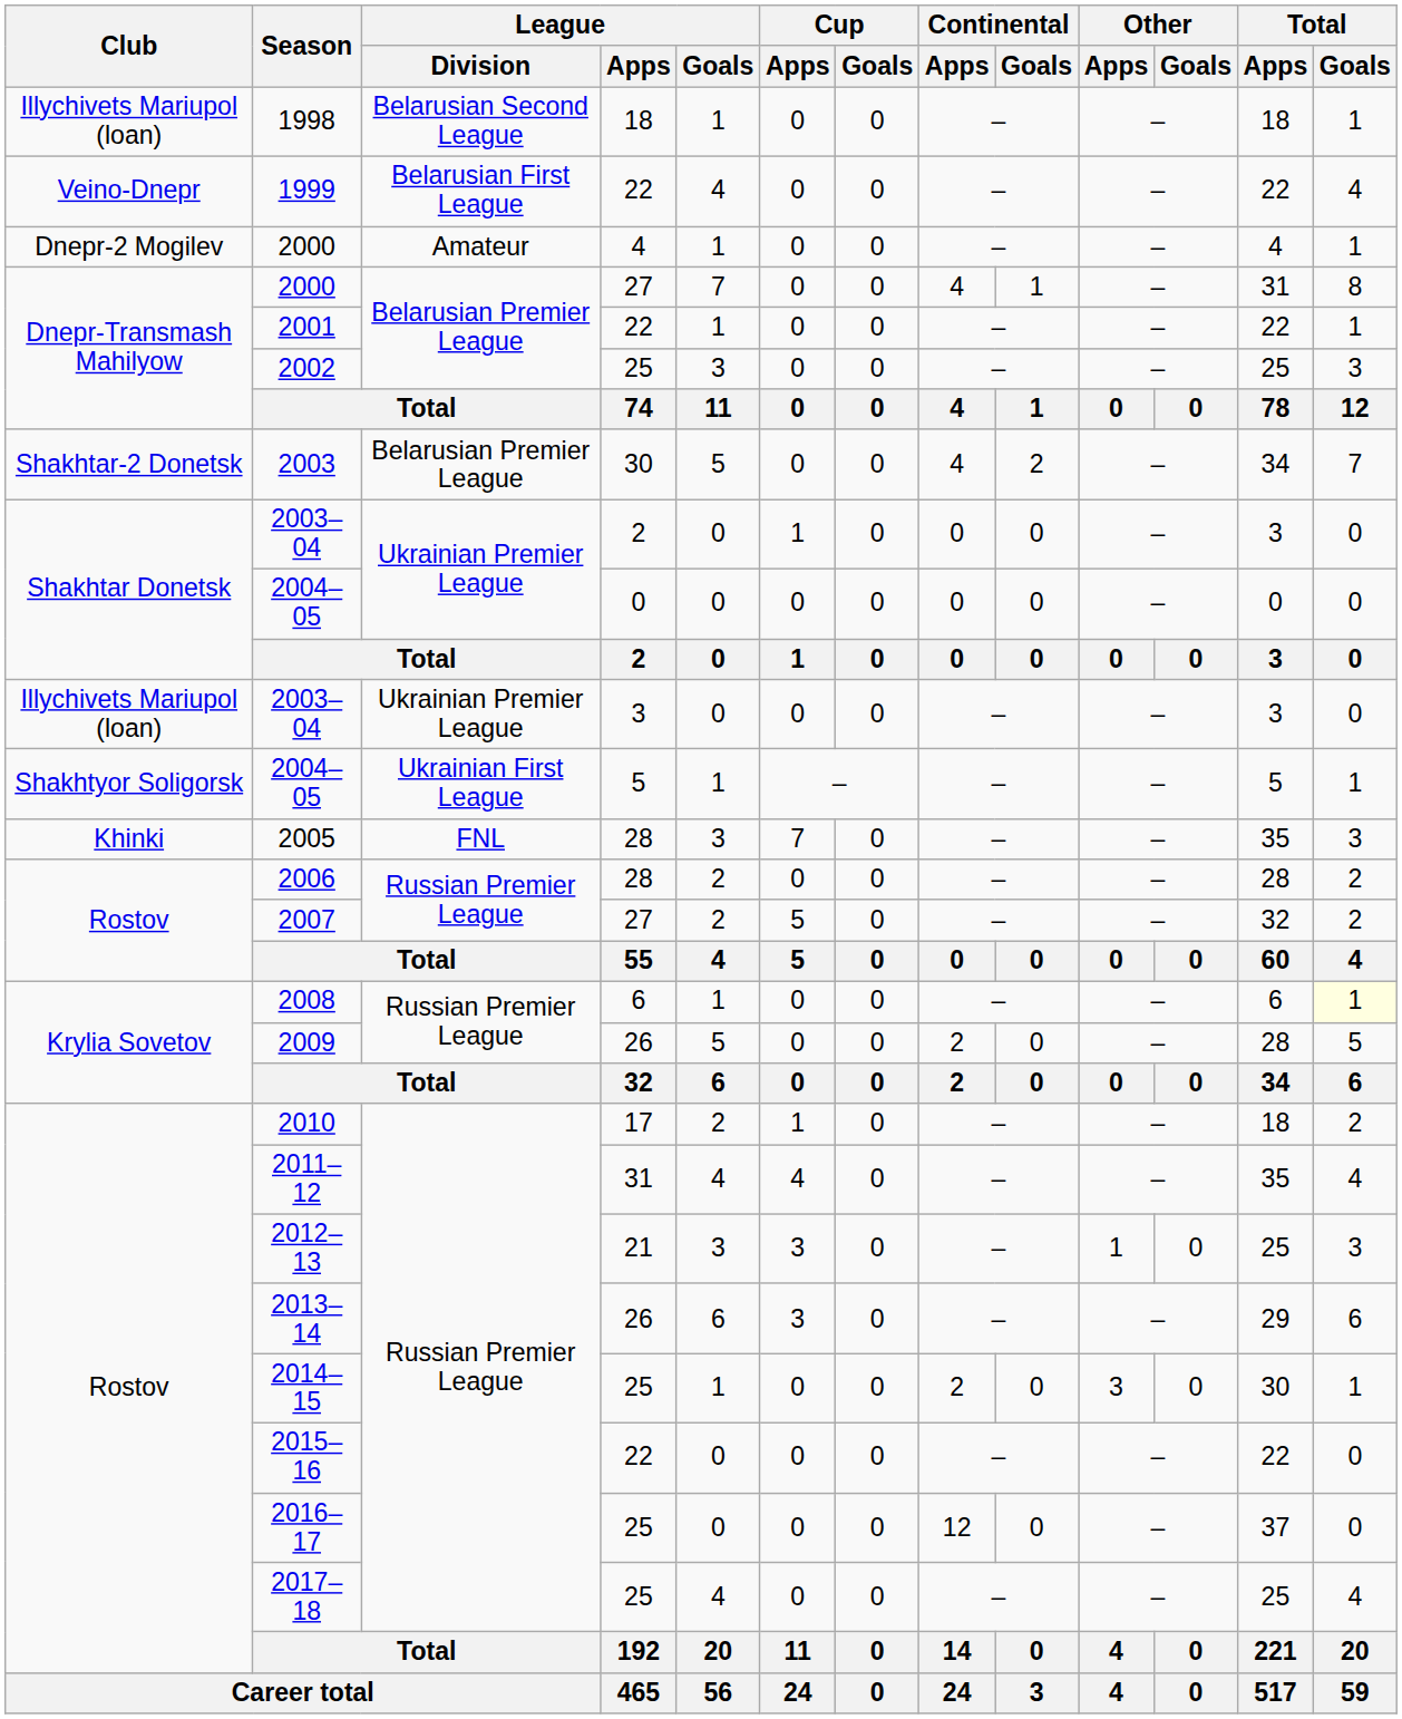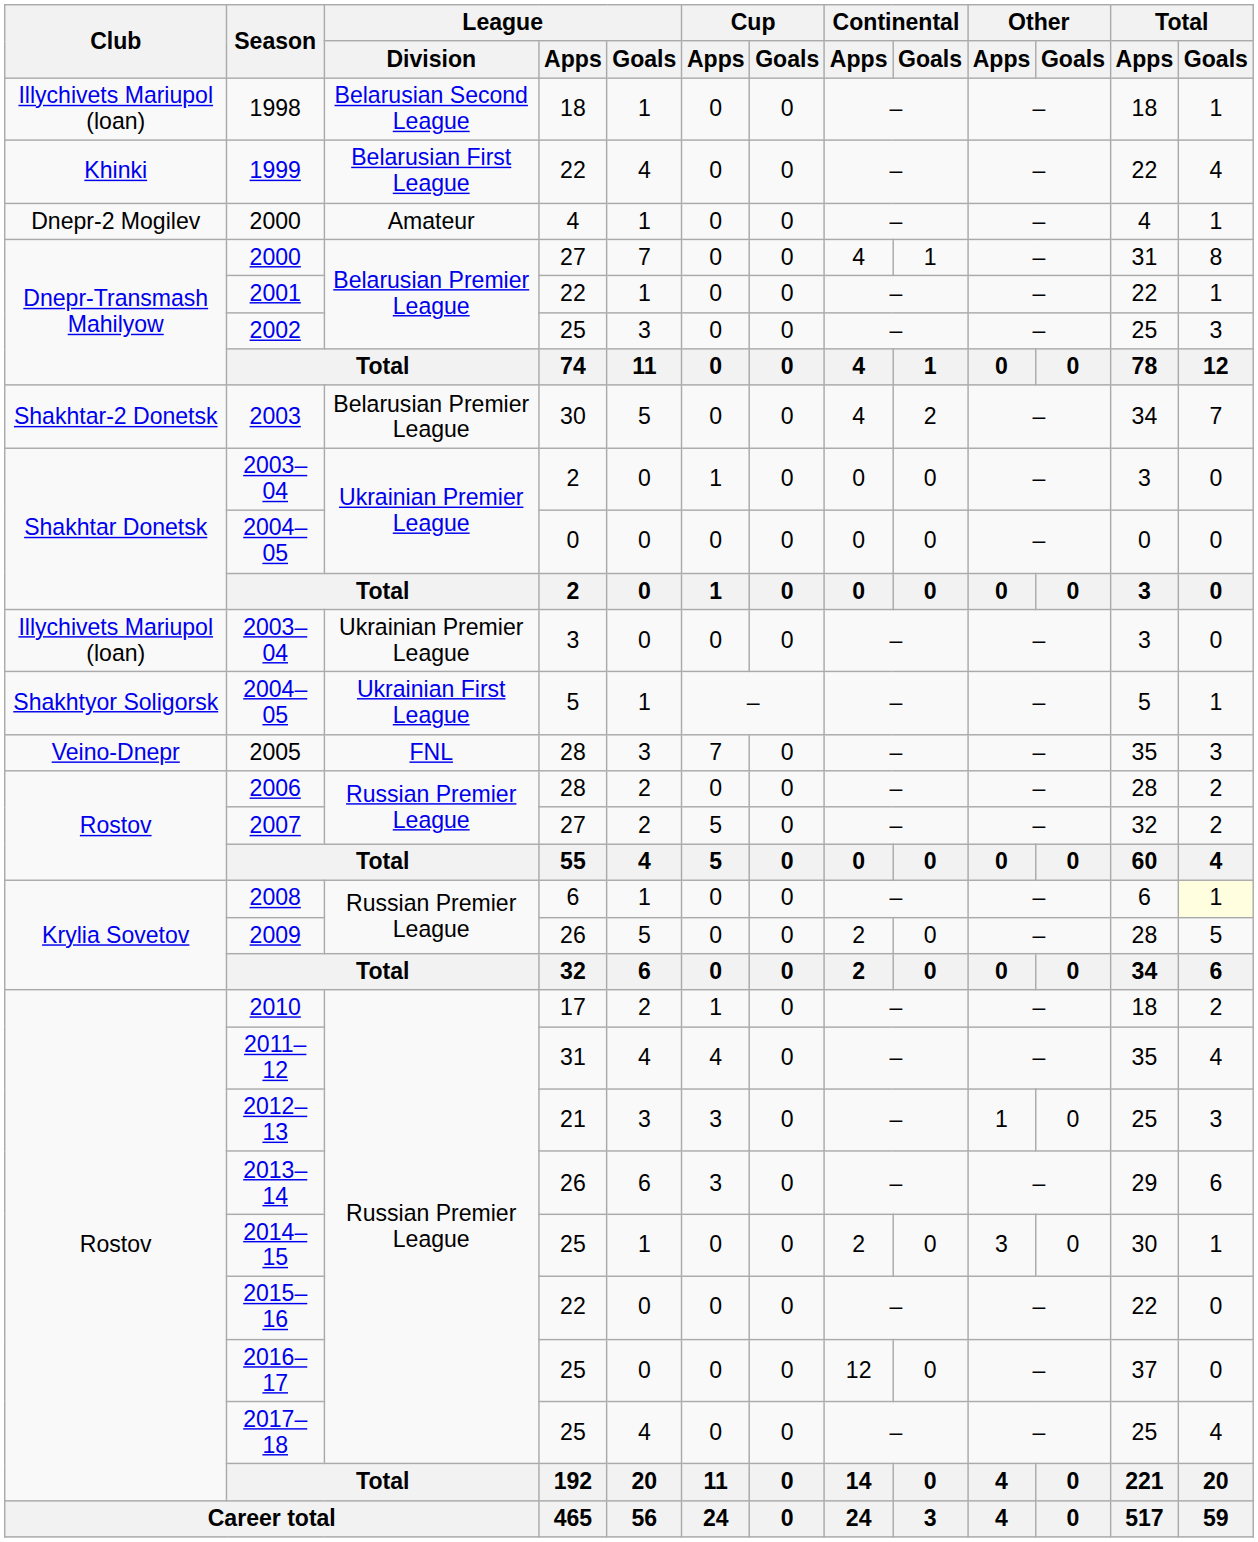1999 | Club: Veino-Dnepr -> Khinki
2005 | Club: Khinki -> Veino-Dnepr
